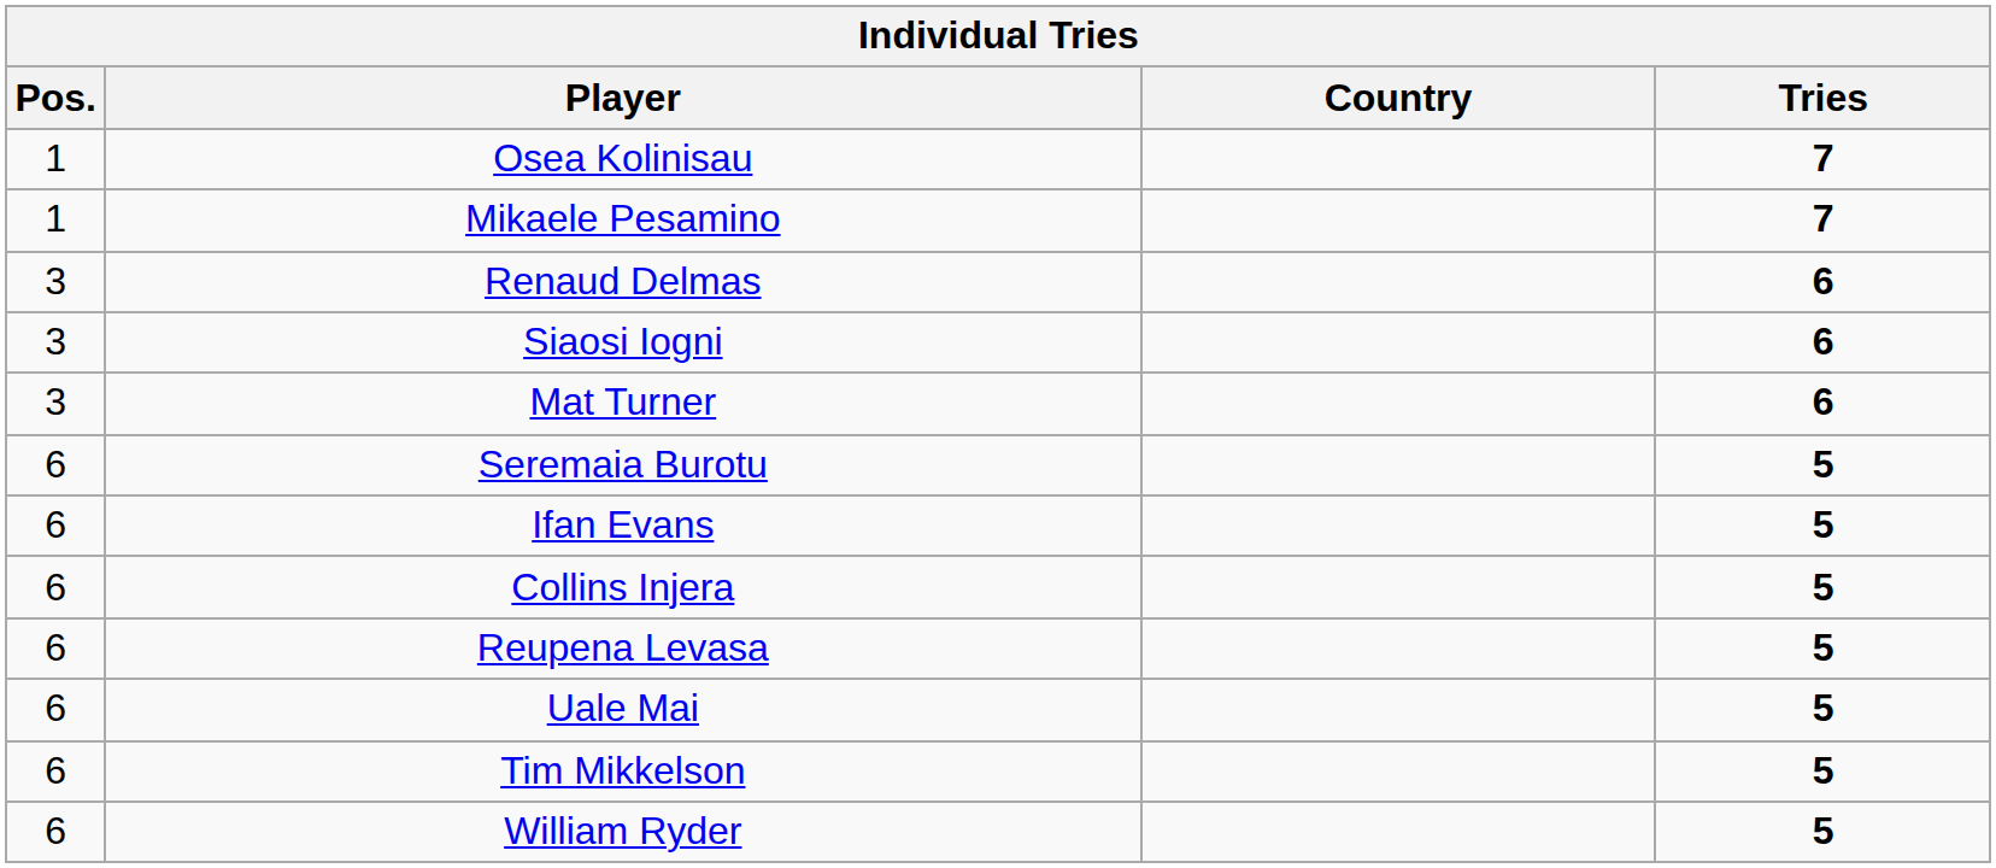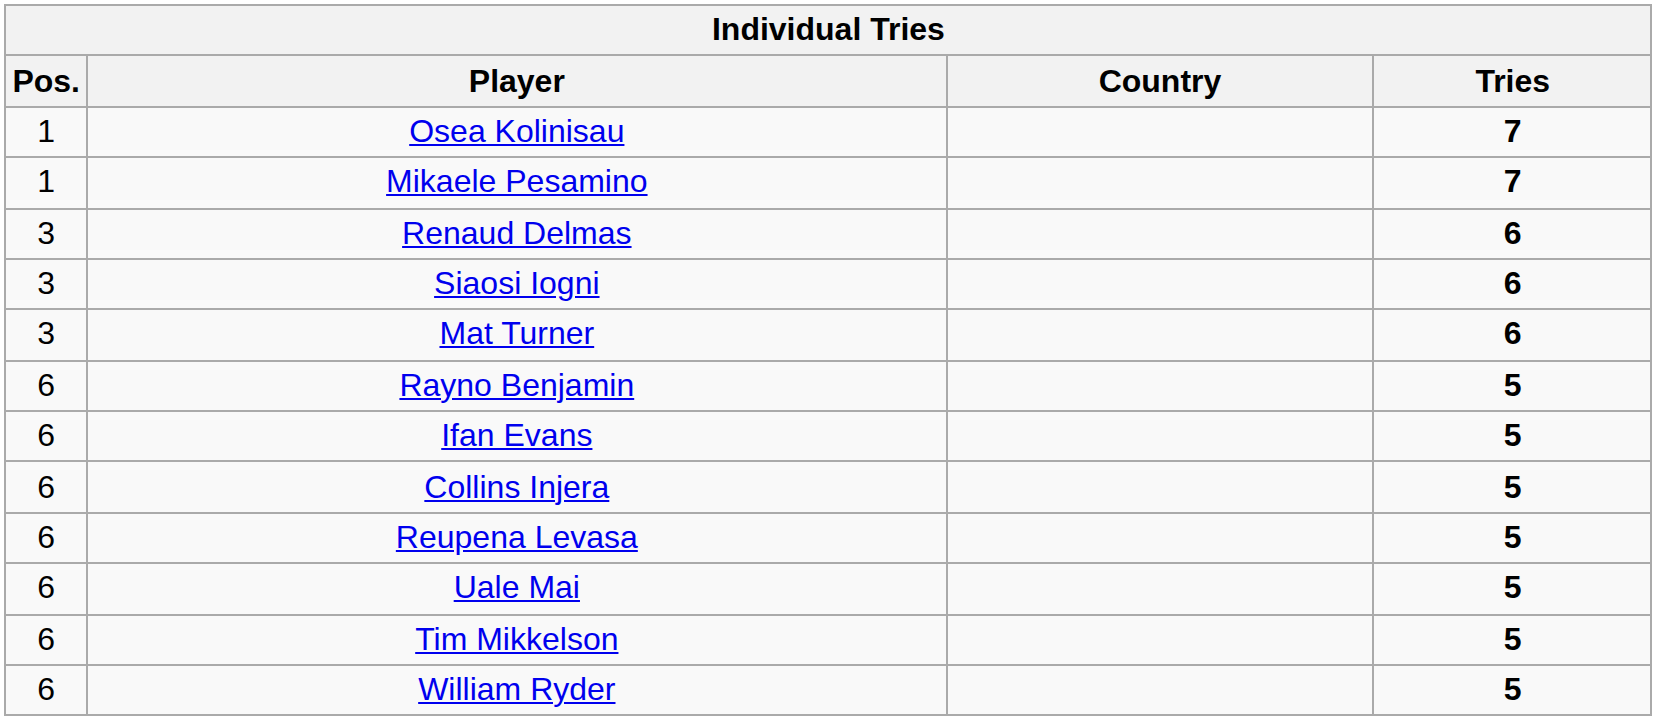+ row: 6 | Rayno Benjamin | 5
- row: 6 | Seremaia Burotu | 5
